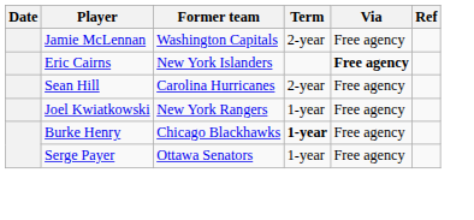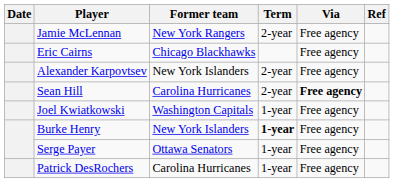Jamie McLennan | Former team: Washington Capitals -> New York Rangers
Eric Cairns | Former team: New York Islanders -> Chicago Blackhawks
Eric Cairns | Via: bold -> normal
+ row: Alexander Karpovtsev | New York Islanders | 2-year | Free agency
Sean Hill | Via: normal -> bold
Joel Kwiatkowski | Former team: New York Rangers -> Washington Capitals
Burke Henry | Former team: Chicago Blackhawks -> New York Islanders
+ row: Patrick DesRochers | Carolina Hurricanes | 1-year | Free agency
